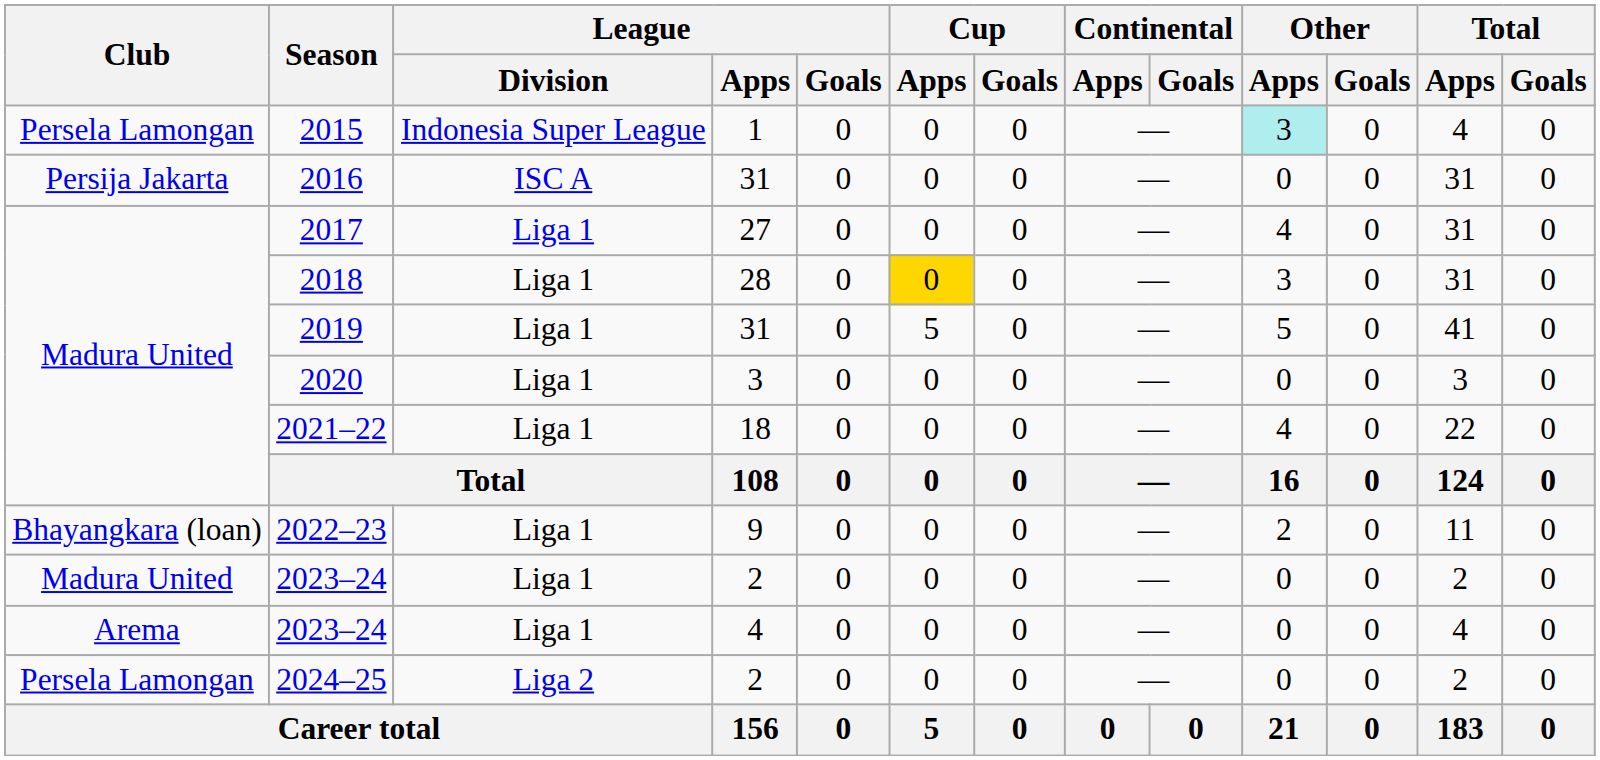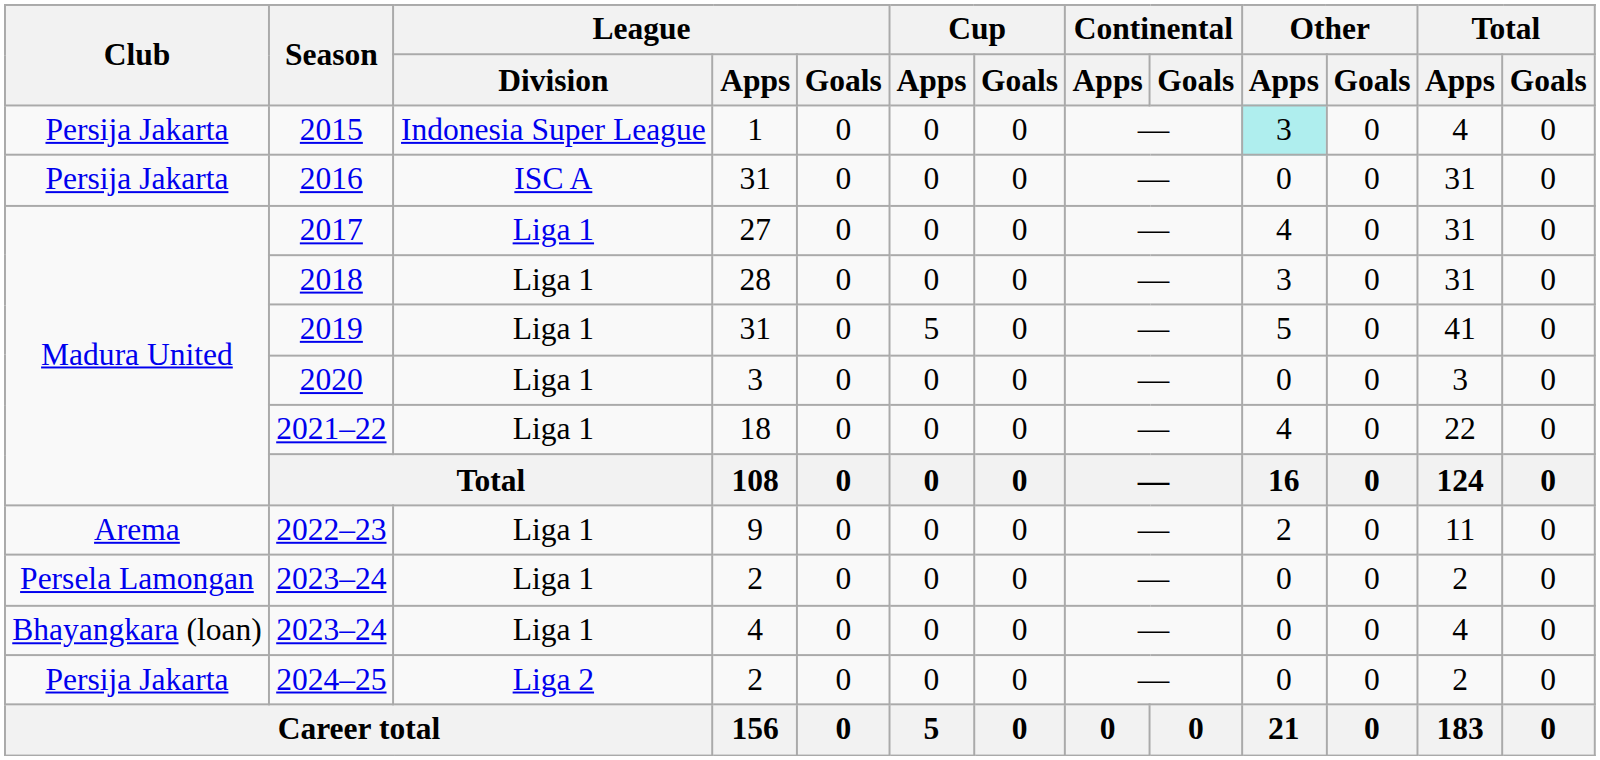2015 | Club: Persela Lamongan -> Persija Jakarta
2018 | Cup / Apps: gold background -> no background
2022–23 | Club: Bhayangkara (loan) -> Arema
2023–24 / 2 | Club: Madura United -> Persela Lamongan
2023–24 / 4 | Club: Arema -> Bhayangkara (loan)
2024–25 | Club: Persela Lamongan -> Persija Jakarta
